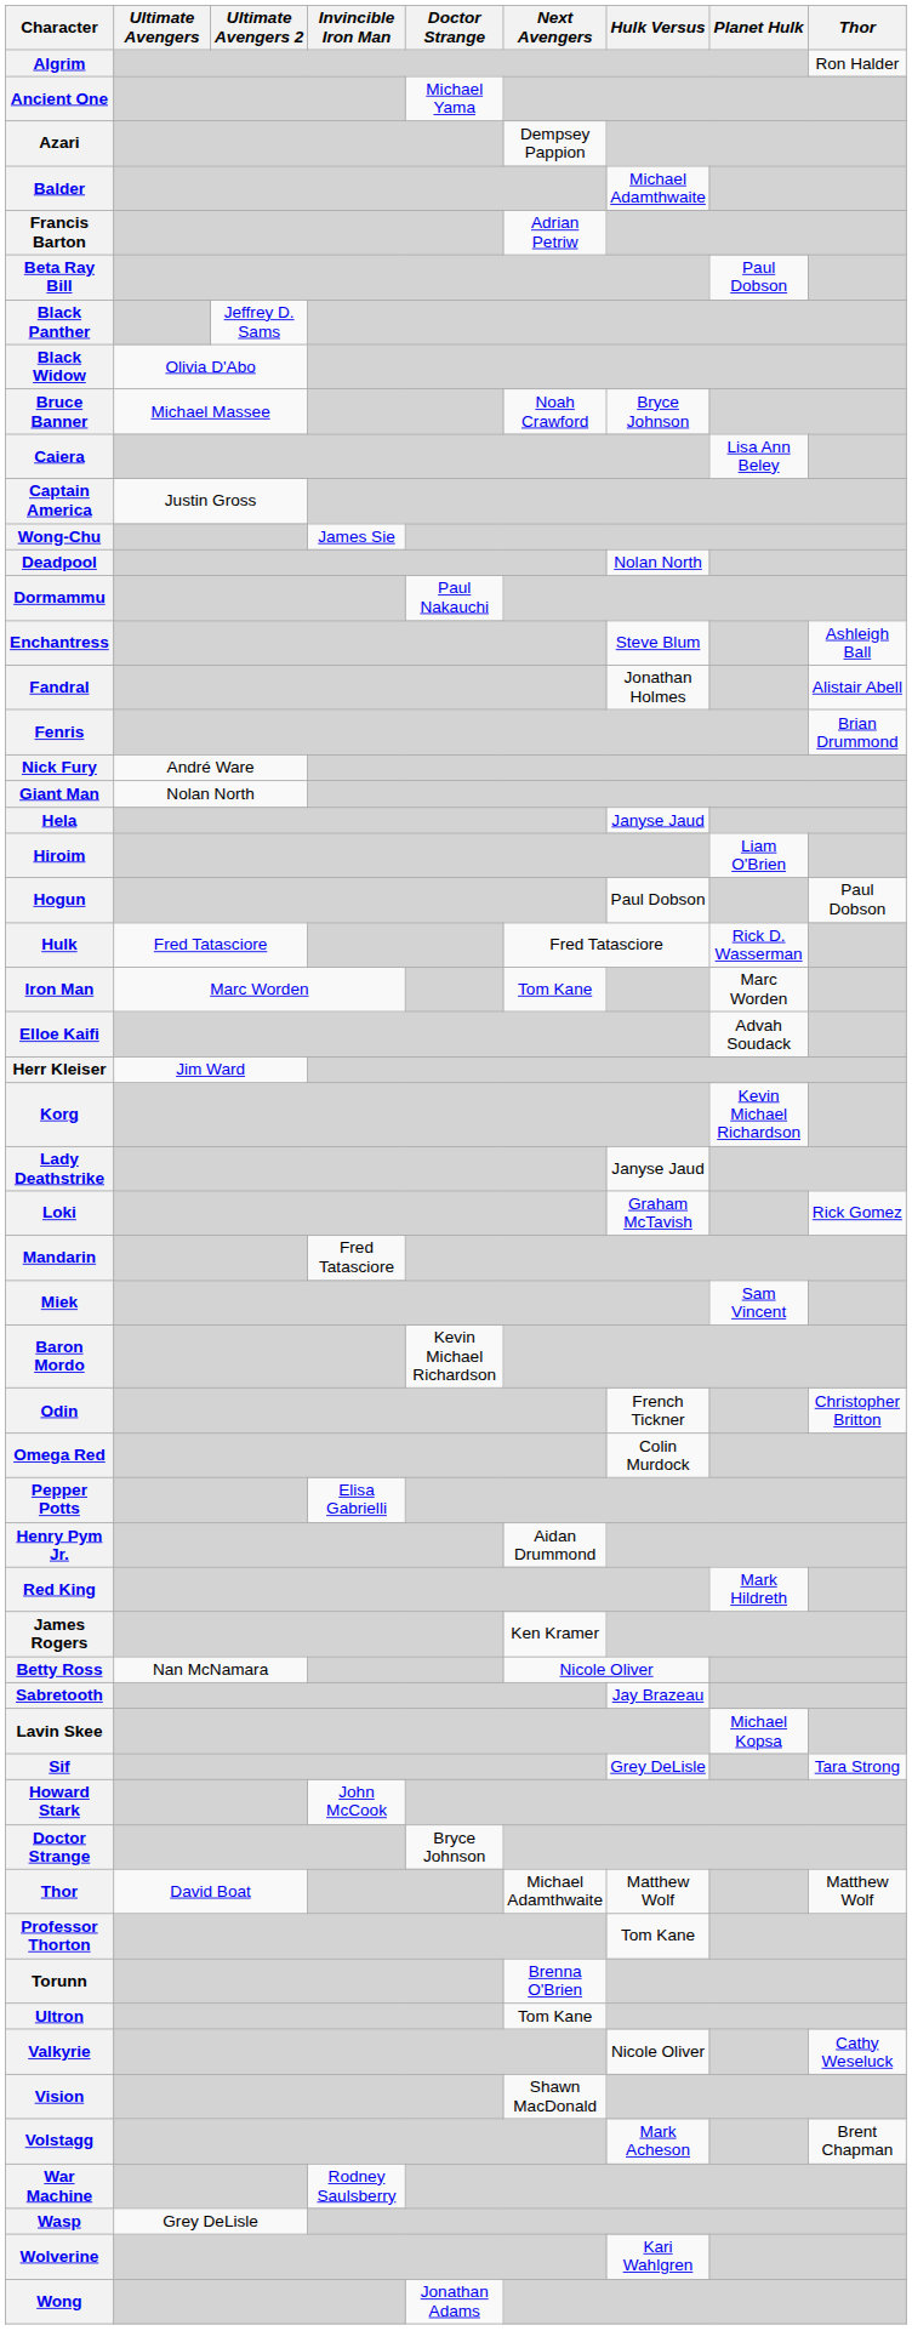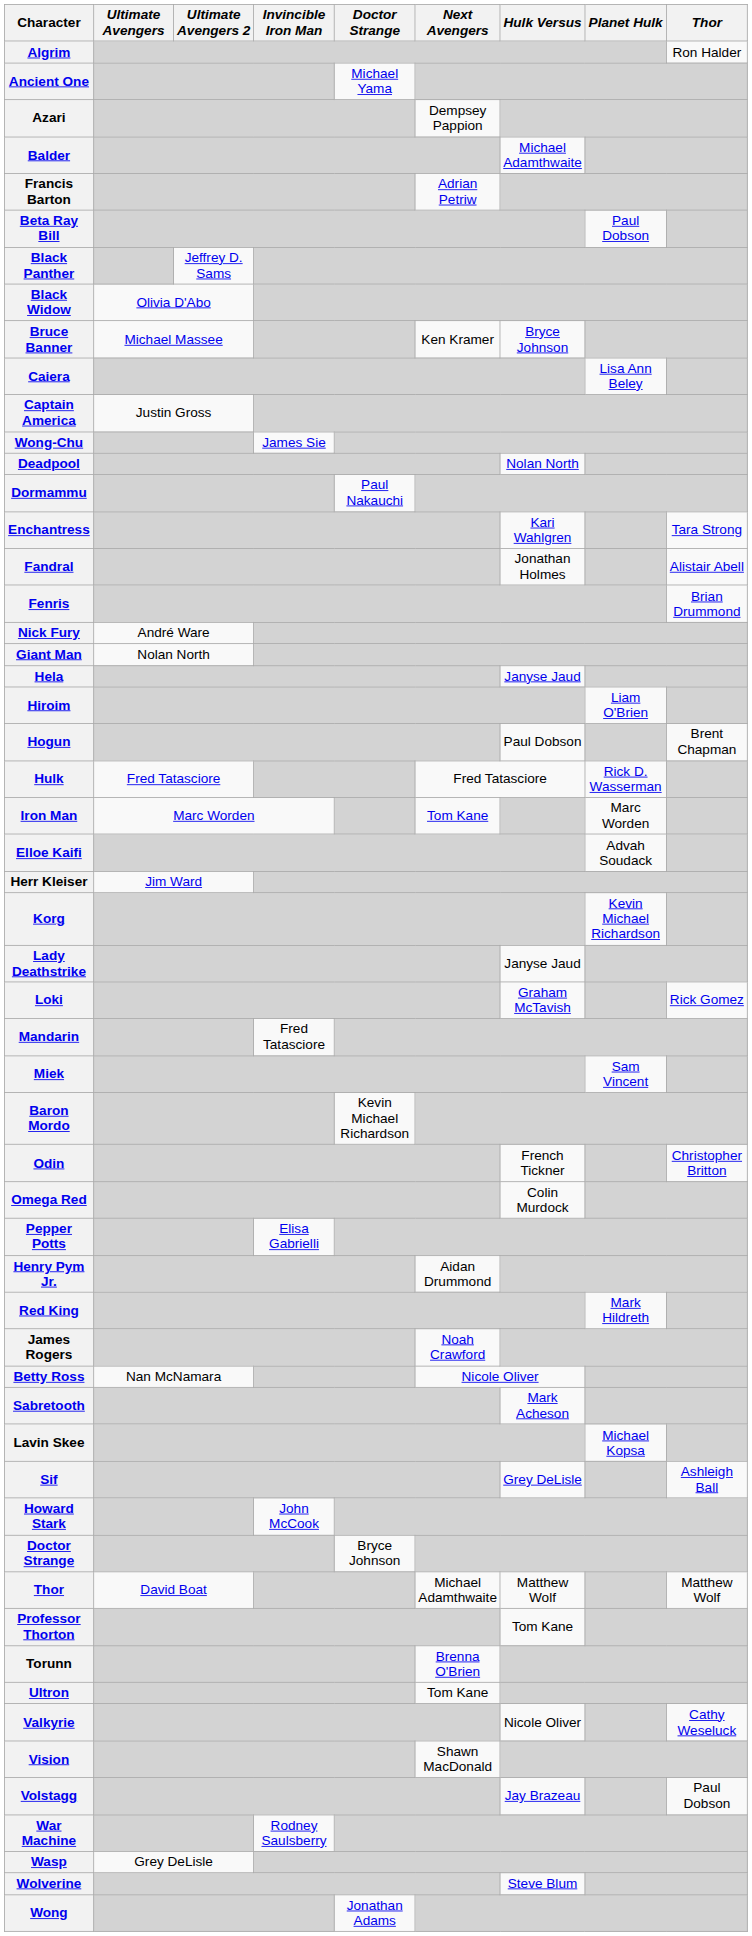Bruce Banner | Next Avengers: Noah Crawford -> Ken Kramer
Enchantress | Hulk Versus: Steve Blum -> Kari Wahlgren
Enchantress | Thor: Ashleigh Ball -> Tara Strong
Hogun | Thor: Paul Dobson -> Brent Chapman
James Rogers | Next Avengers: Ken Kramer -> Noah Crawford
Sabretooth | Hulk Versus: Jay Brazeau -> Mark Acheson
Sif | Thor: Tara Strong -> Ashleigh Ball
Volstagg | Hulk Versus: Mark Acheson -> Jay Brazeau
Volstagg | Thor: Brent Chapman -> Paul Dobson
Wolverine | Hulk Versus: Kari Wahlgren -> Steve Blum
